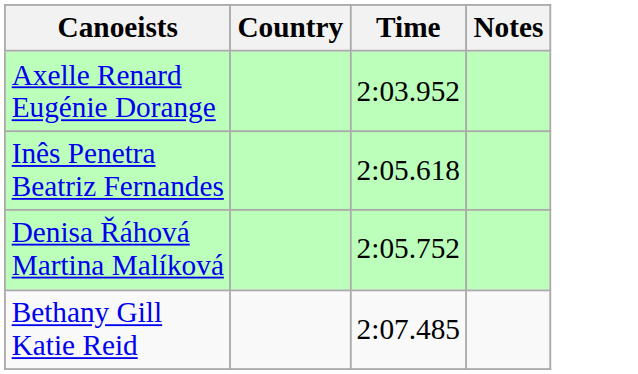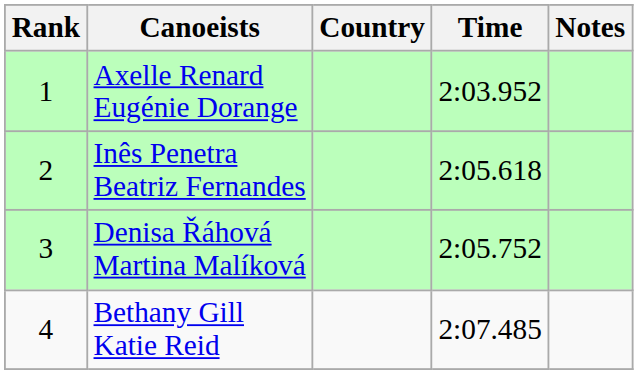+ column: Rank | 1 | 2 | 3 | 4
